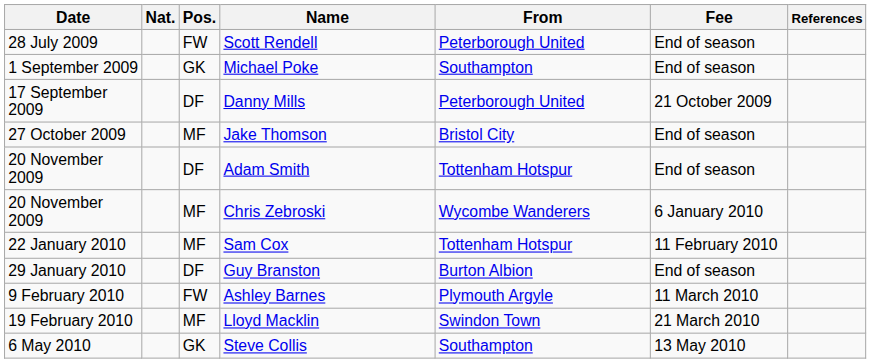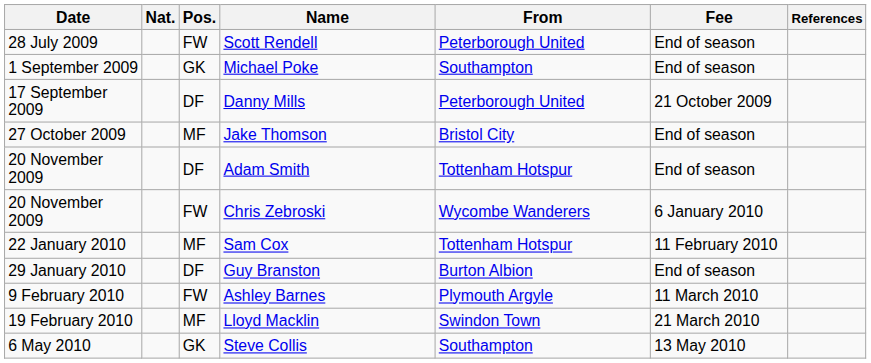Chris Zebroski | Pos.: MF -> FW
